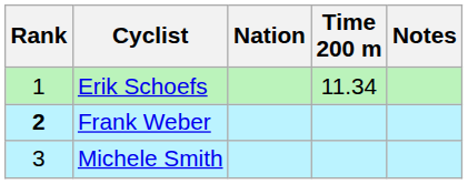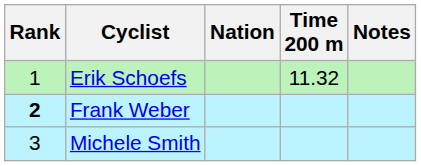Erik Schoefs | Time 200 m: 11.34 -> 11.32
